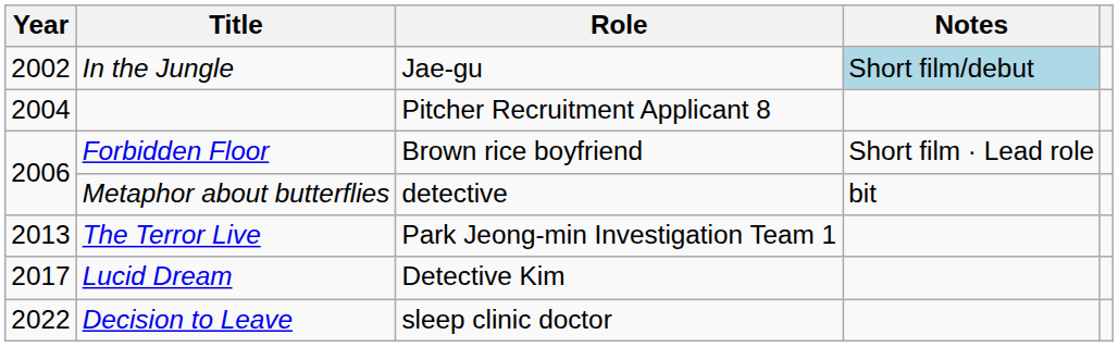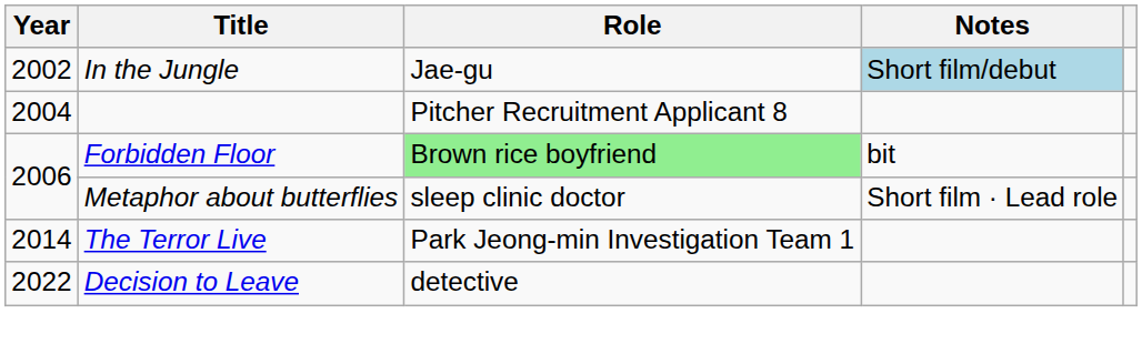Forbidden Floor | Role: no background -> lightgreen background
Forbidden Floor | Notes: Short film · Lead role -> bit
Metaphor about butterflies | Role: detective -> sleep clinic doctor
Metaphor about butterflies | Notes: bit -> Short film · Lead role
The Terror Live | Year: 2013 -> 2014
- row: 2017 | Lucid Dream | Detective Kim
Decision to Leave | Role: sleep clinic doctor -> detective
